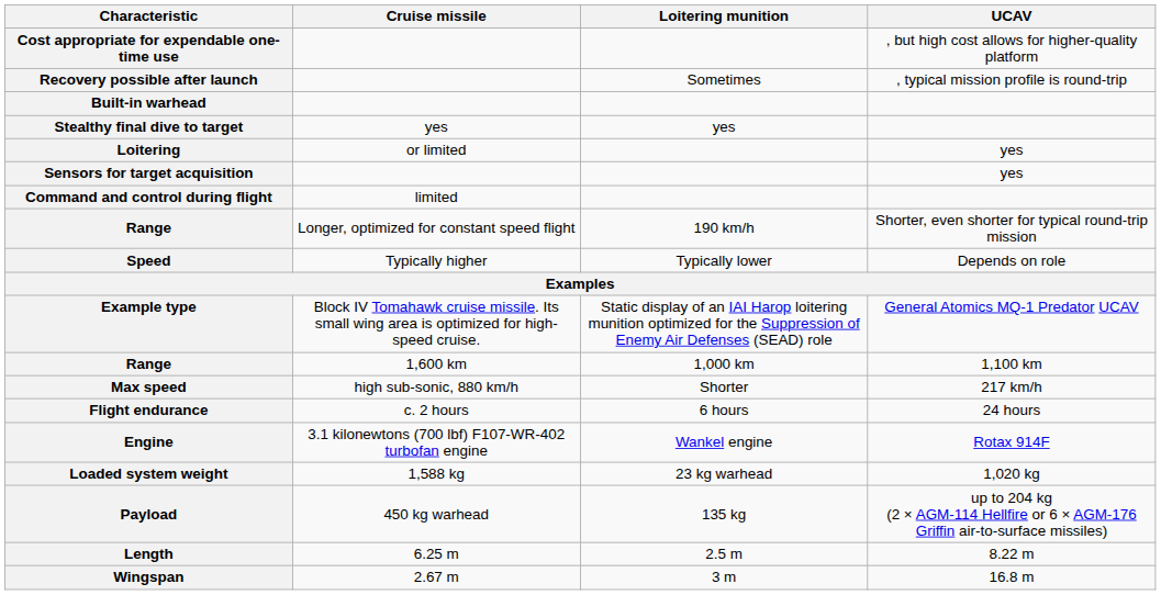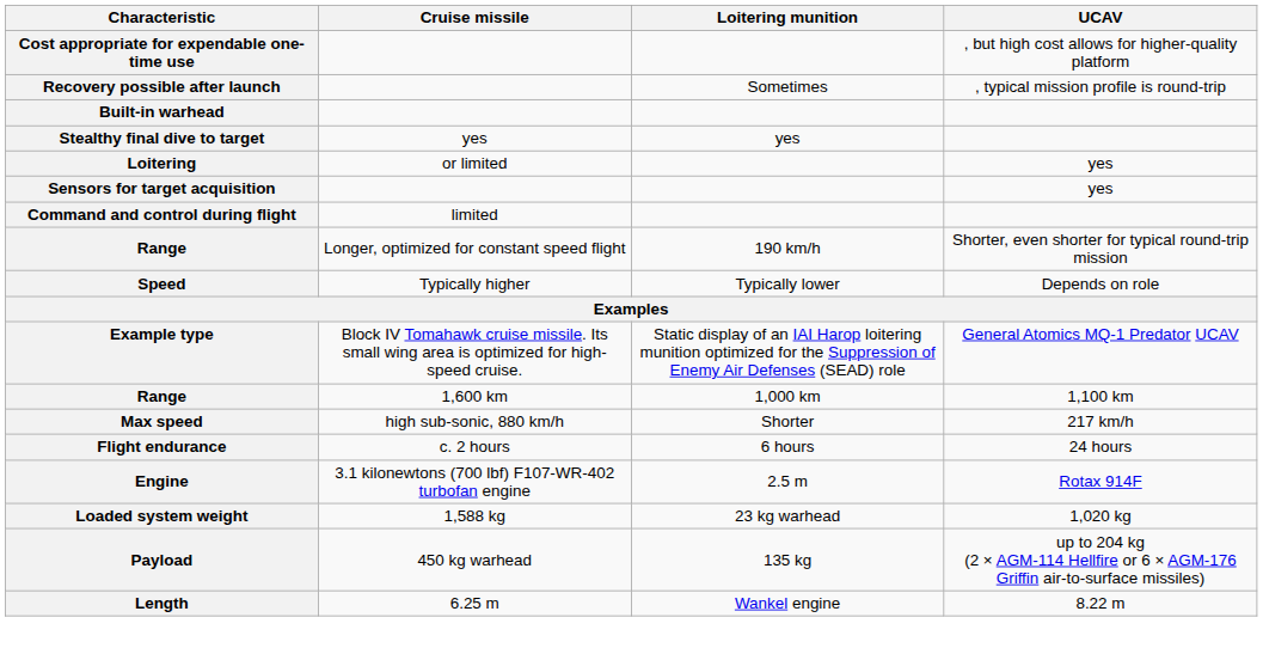Engine | Loitering munition: Wankel engine -> 2.5 m
Length | Loitering munition: 2.5 m -> Wankel engine
- row: Wingspan | 2.67 m | 3 m | 16.8 m
